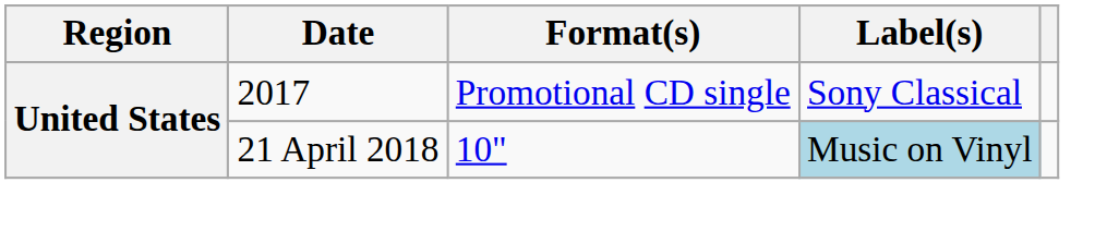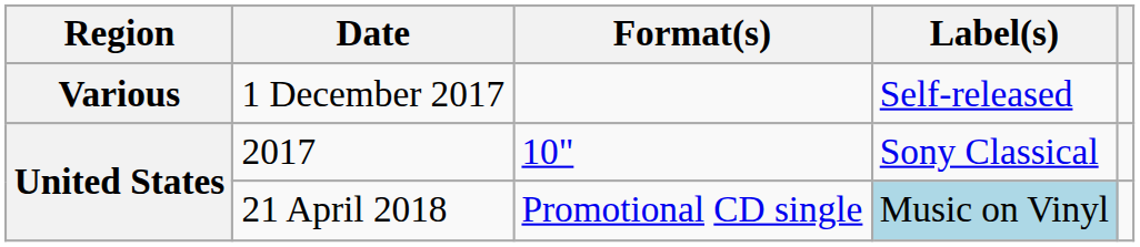+ row: Various | 1 December 2017 | Self-released
2017 | Format(s): Promotional CD single -> 10"
21 April 2018 | Format(s): 10" -> Promotional CD single
